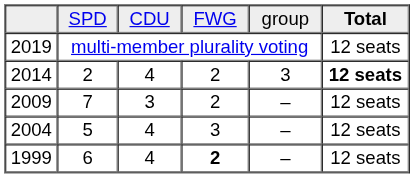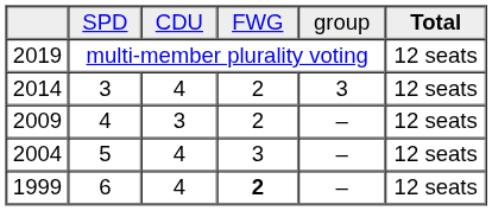2014 | column 2: 2 -> 3
2014 | column 6: bold -> normal
2009 | column 2: 7 -> 4
